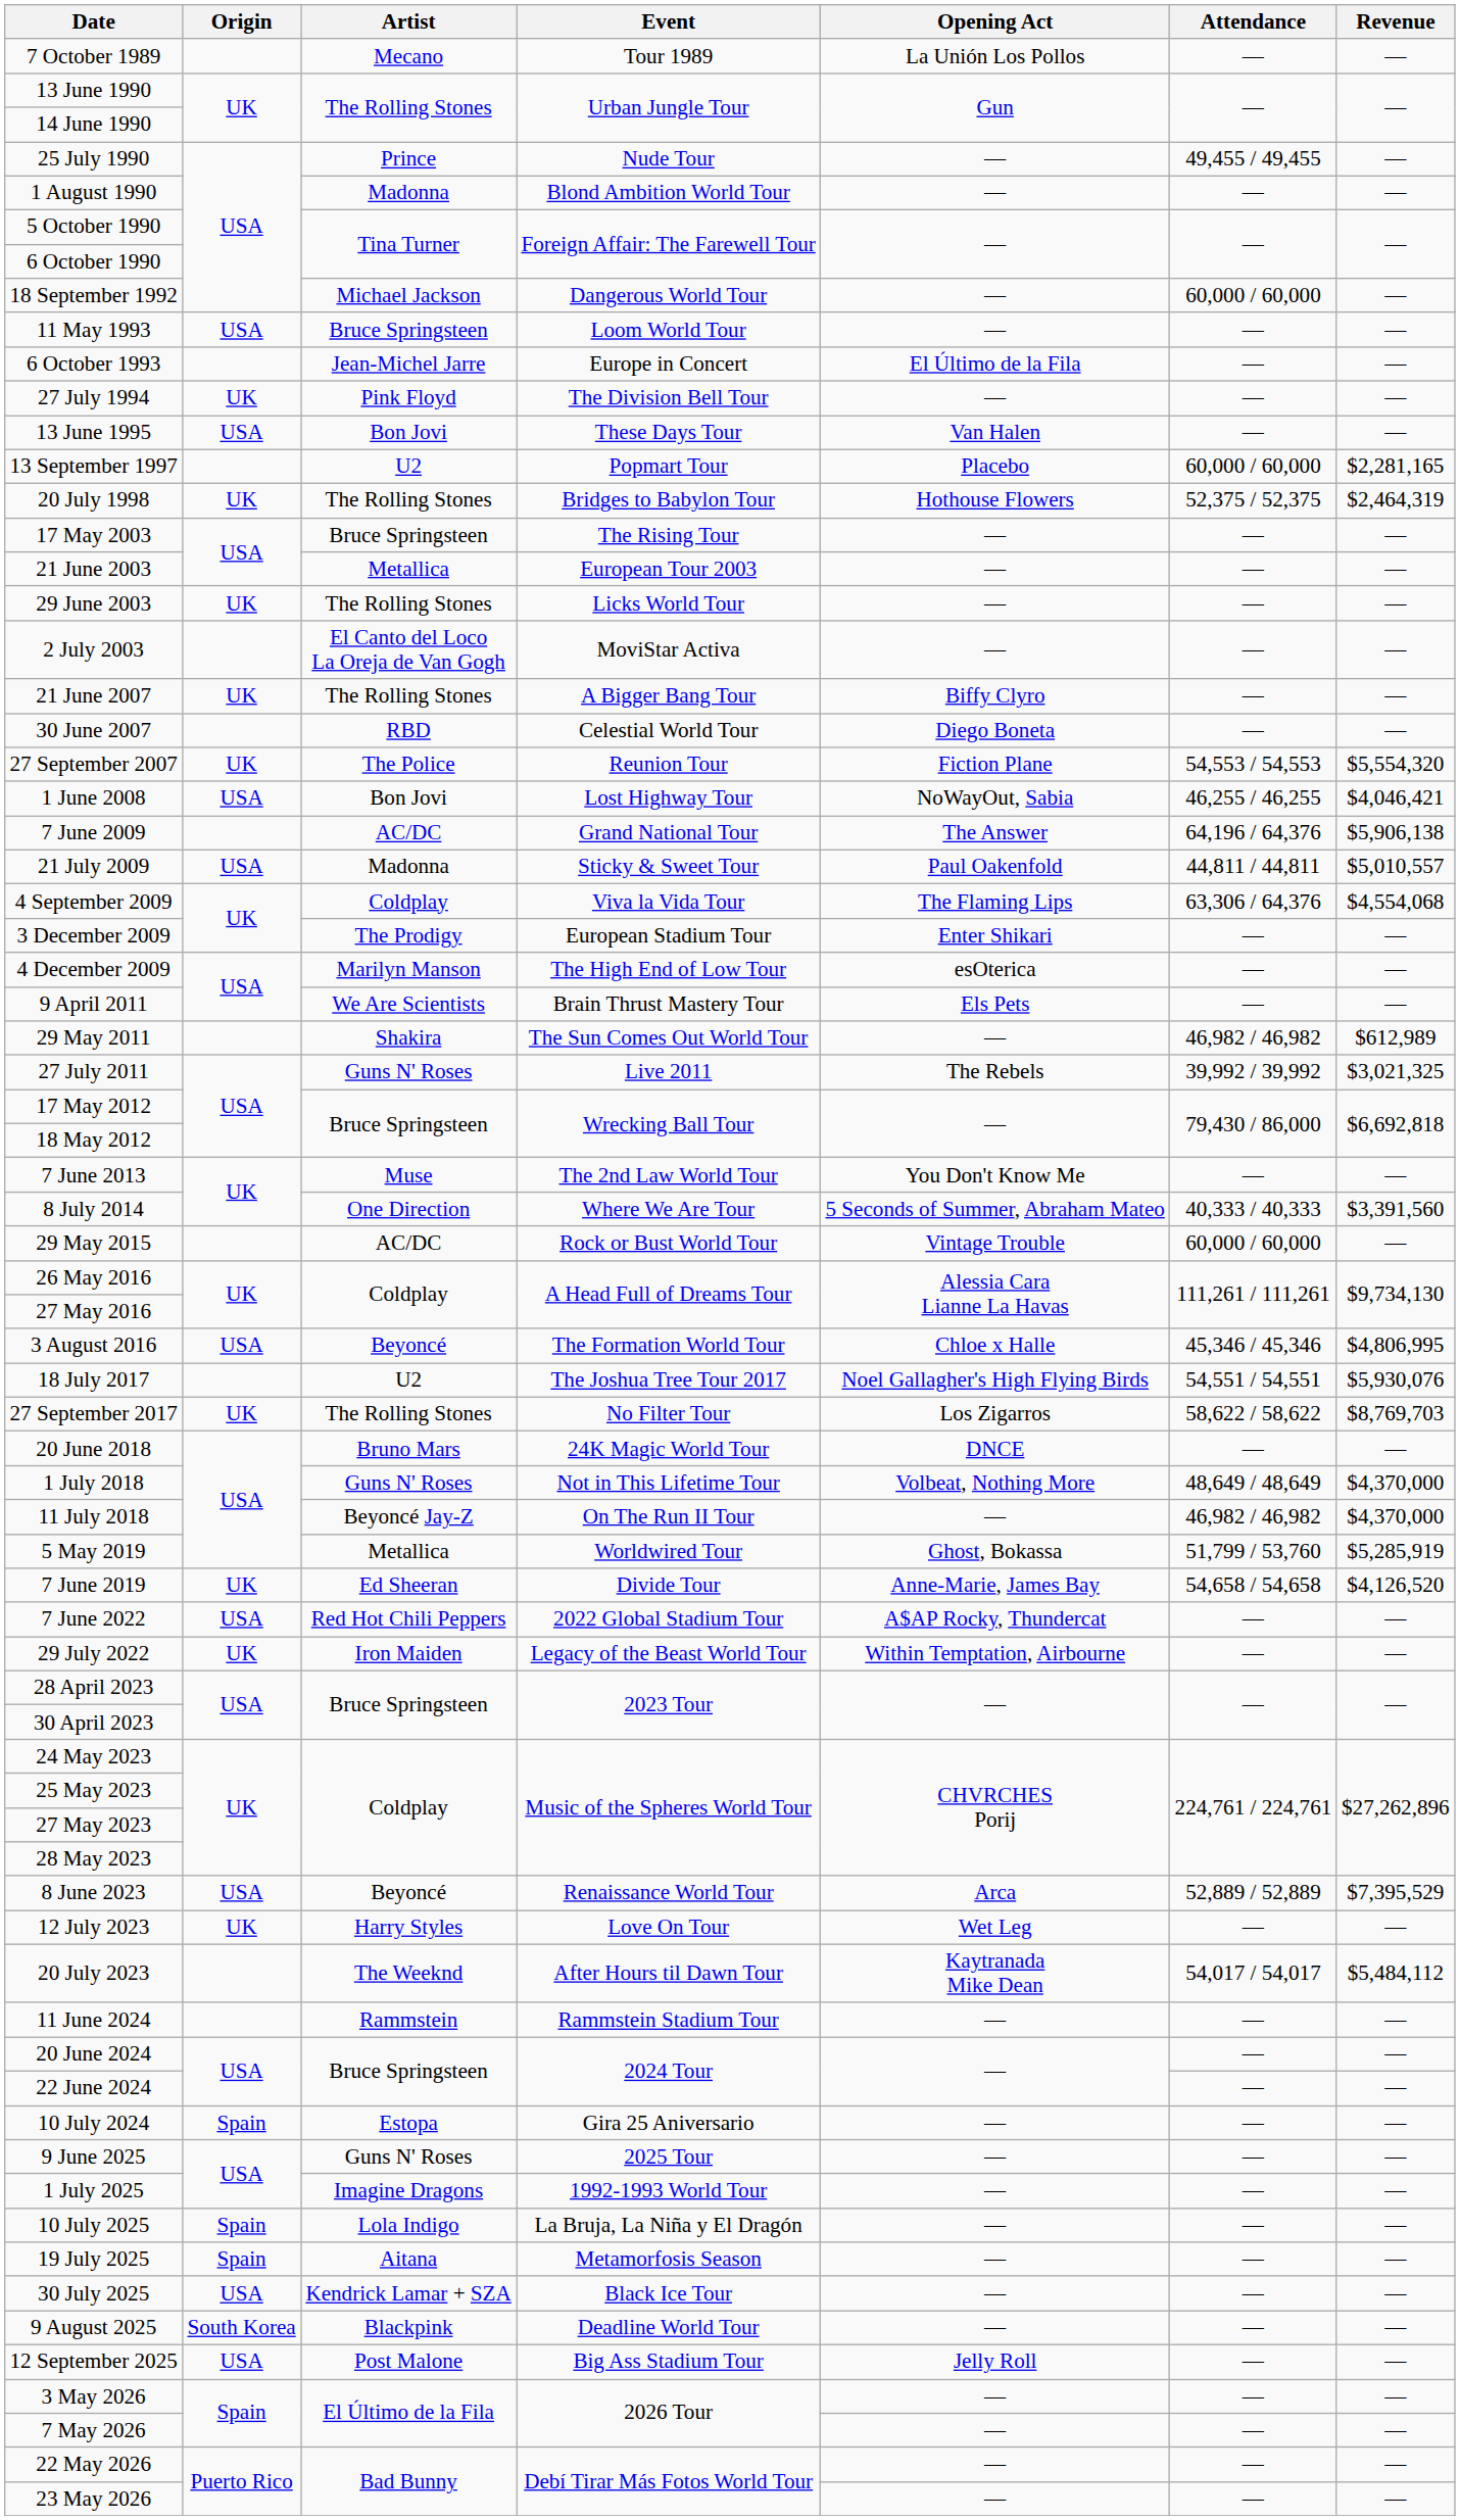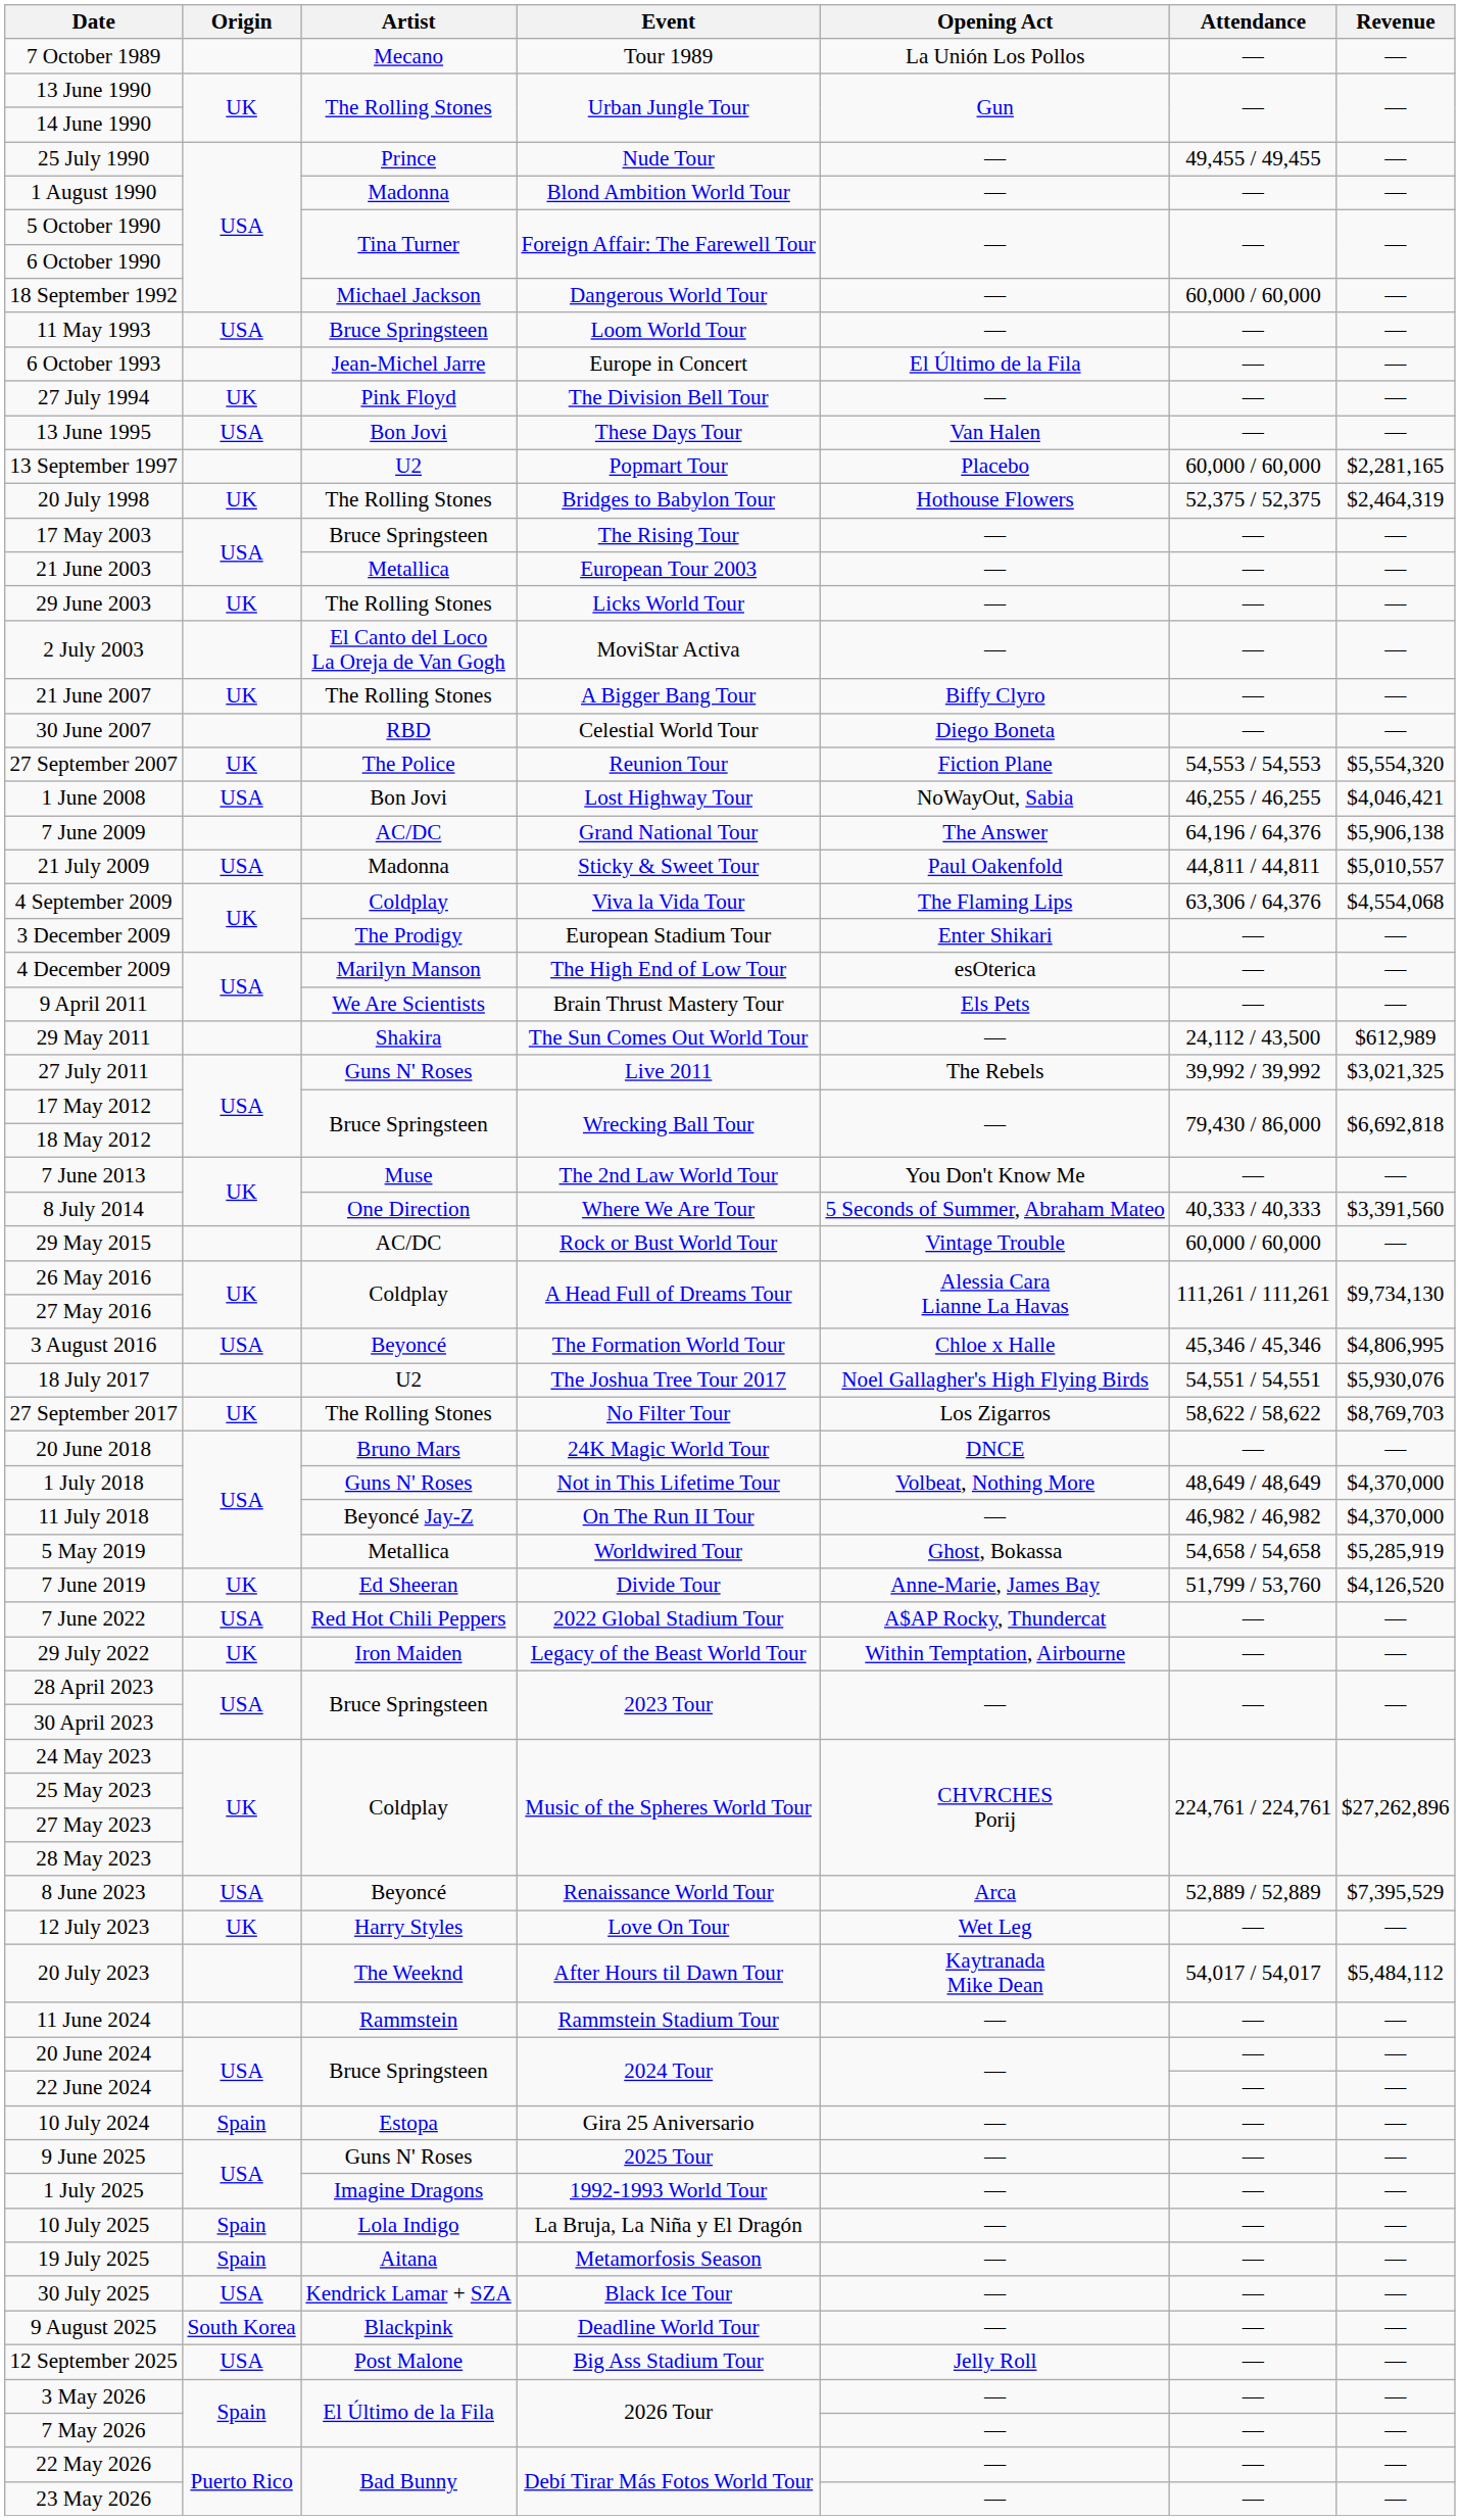29 May 2011 | Attendance: 46,982 / 46,982 -> 24,112 / 43,500
5 May 2019 | Attendance: 51,799 / 53,760 -> 54,658 / 54,658
7 June 2019 | Attendance: 54,658 / 54,658 -> 51,799 / 53,760
